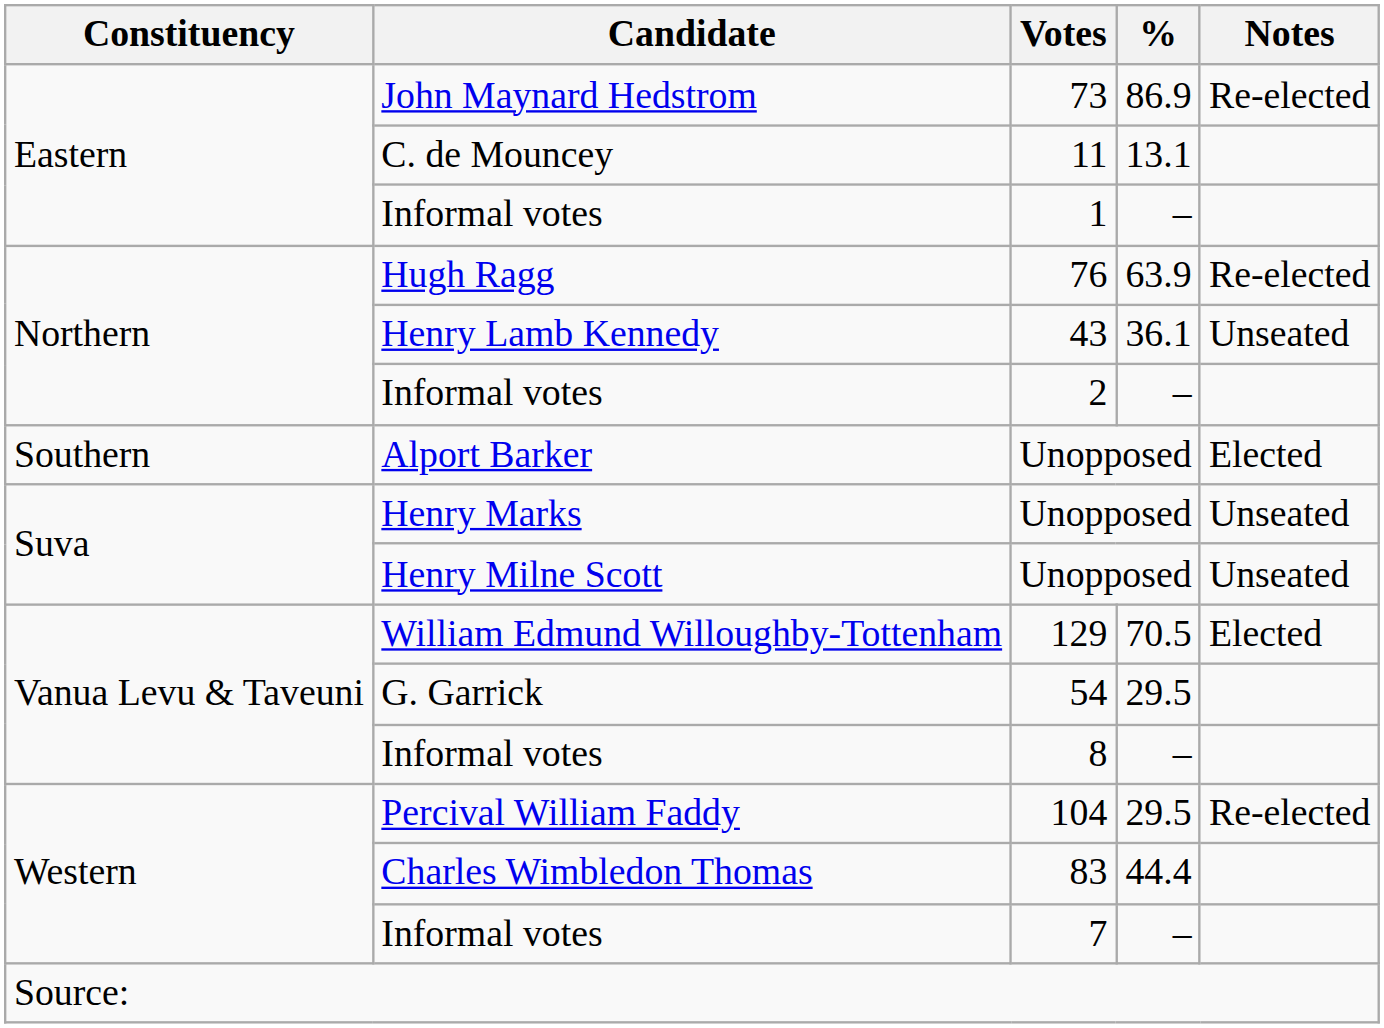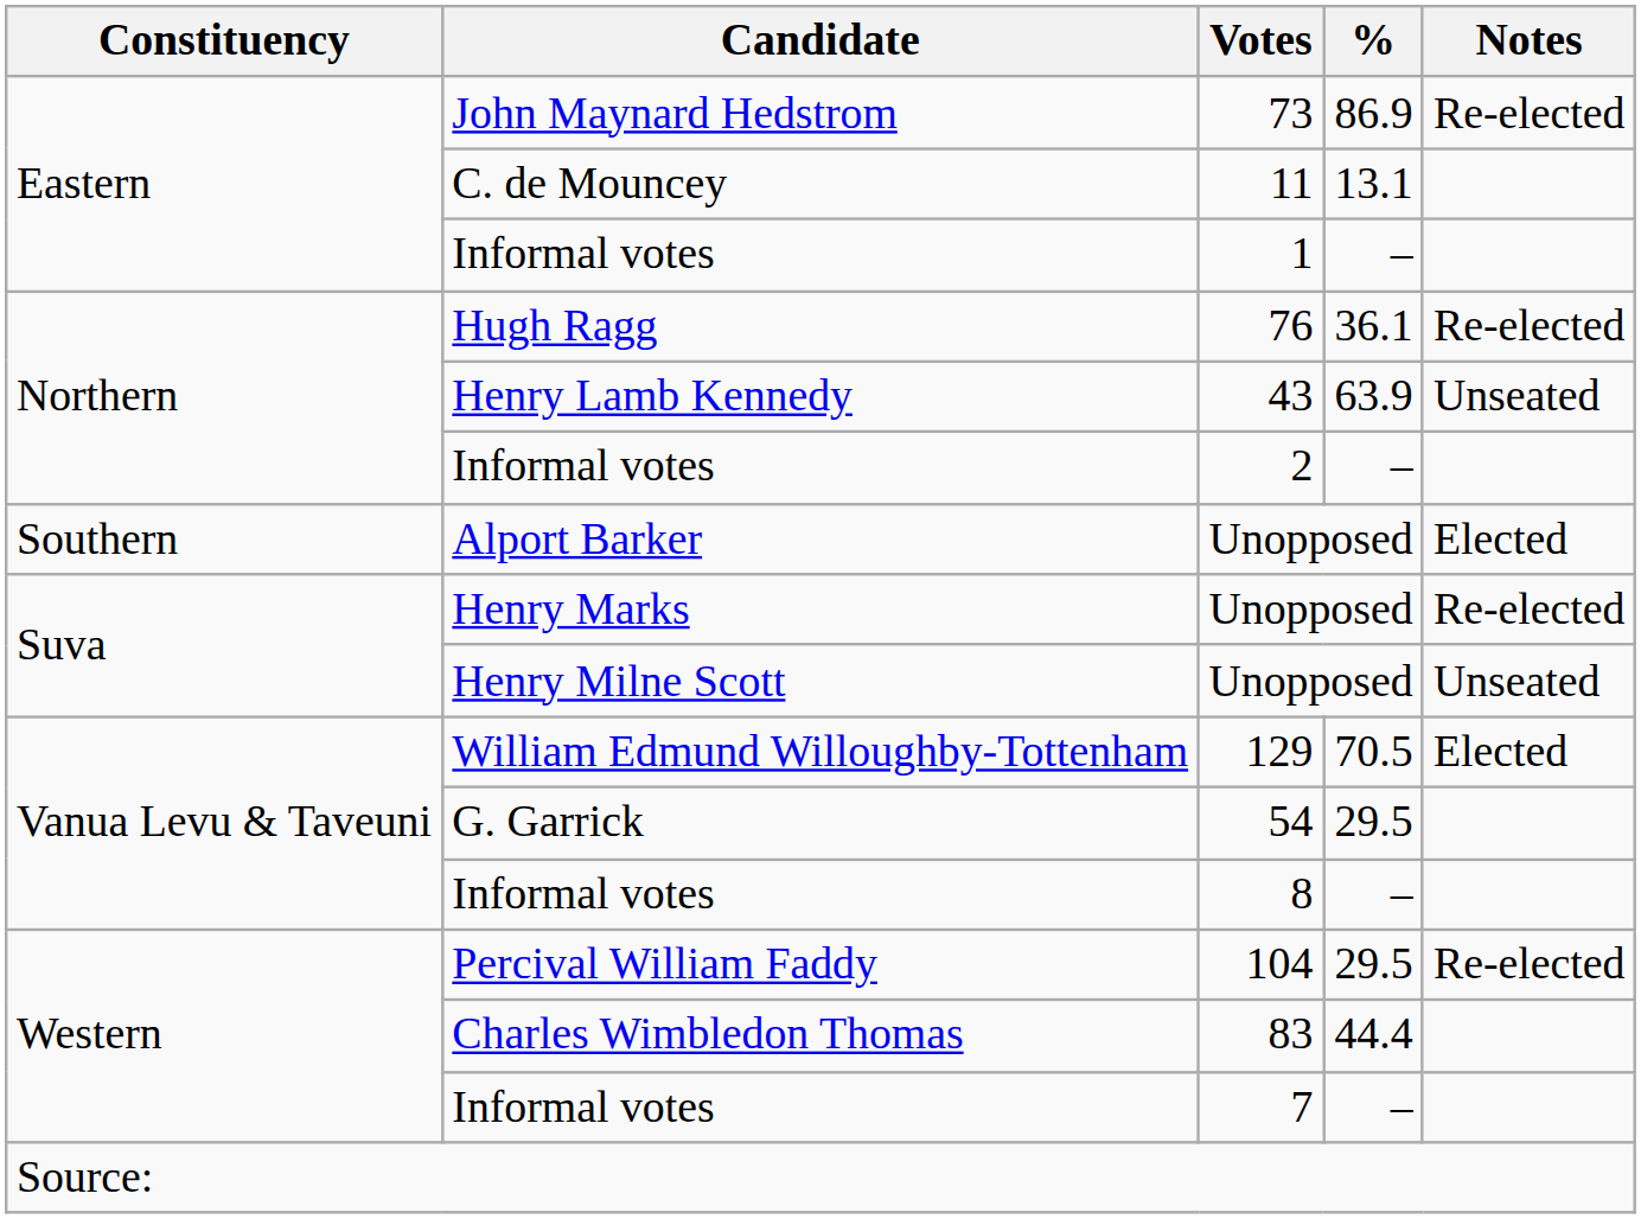76 | %: 63.9 -> 36.1
43 | %: 36.1 -> 63.9
Henry Marks / Unopposed | Notes: Unseated -> Re-elected
